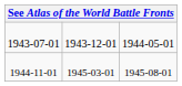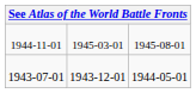rows swapped: 1943-07-01 <-> 1944-11-01
